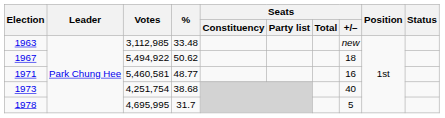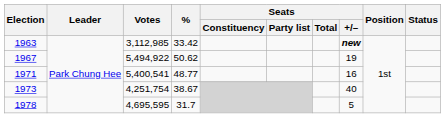1963 | %: 33.48 -> 33.42
1963 | Seats / +/–: normal -> bold
1967 | Seats / +/–: 18 -> 19
1971 | Votes: 5,460,581 -> 5,400,541
1973 | %: 38.68 -> 38.67
1978 | Votes: 4,695,995 -> 4,695,595
